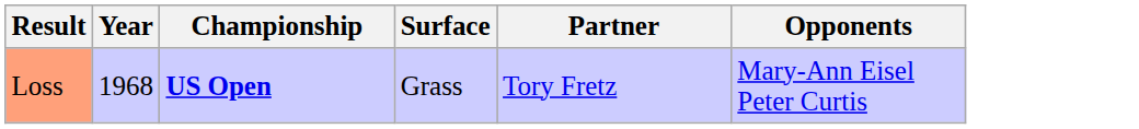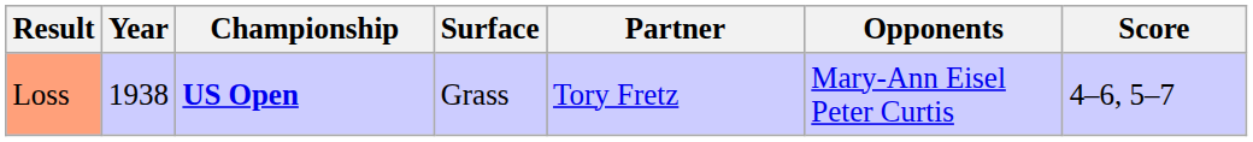+ column: Score | 4–6, 5–7
Loss | Year: 1968 -> 1938
